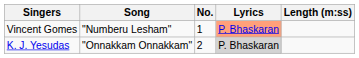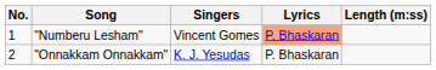columns swapped: No. <-> Singers
"Onnakkam Onnakkam" | Lyrics: lightgrey background -> no background
